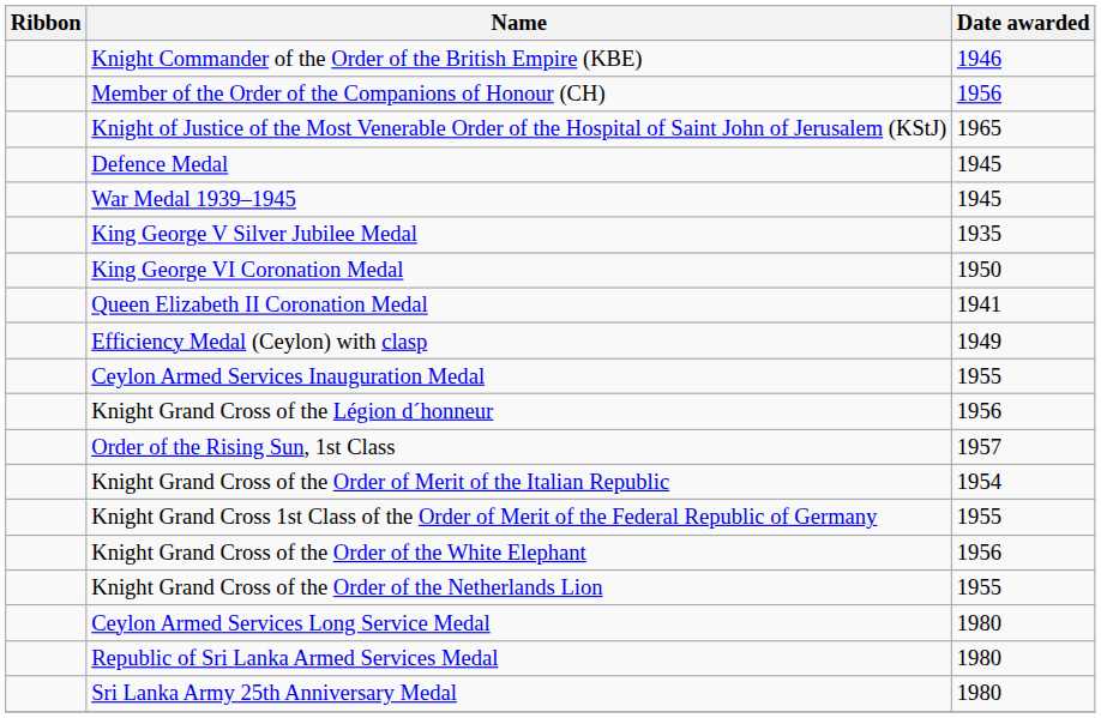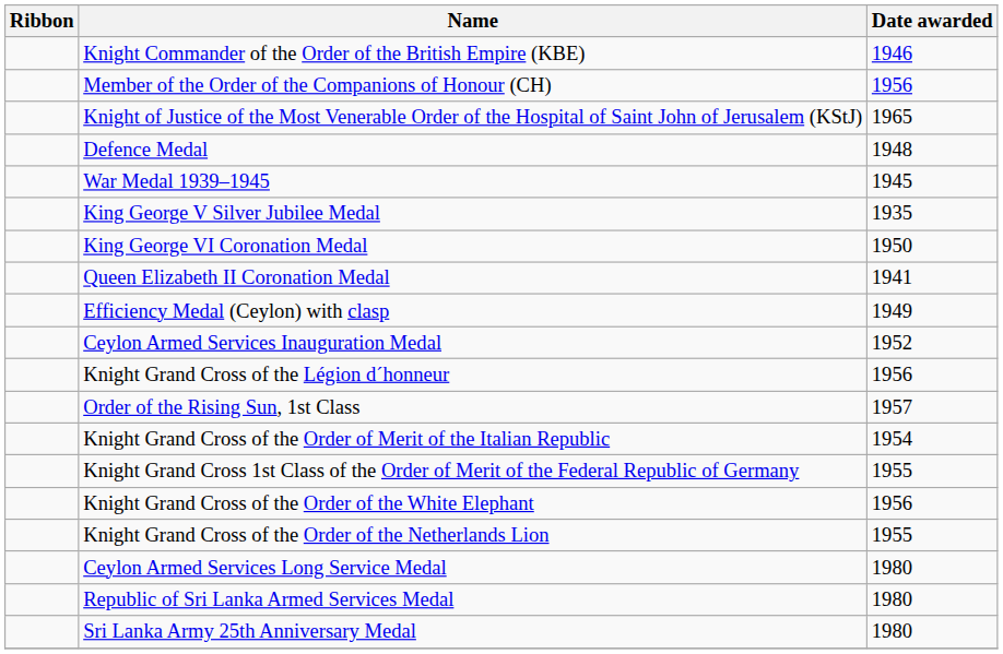Defence Medal | Date awarded: 1945 -> 1948
Ceylon Armed Services Inauguration Medal | Date awarded: 1955 -> 1952
